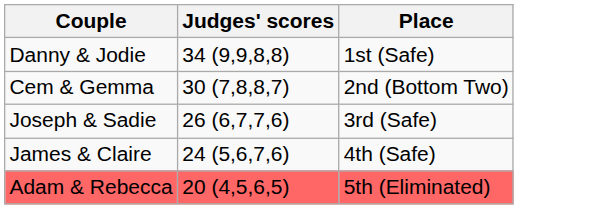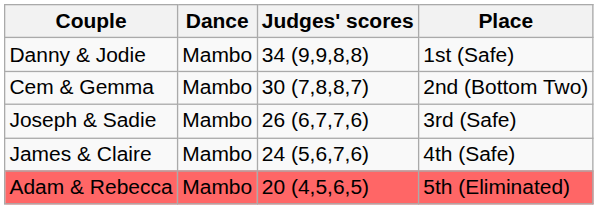+ column: Dance | Mambo | Mambo | Mambo | Mambo | Mambo
